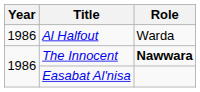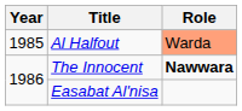Al Halfout | Year: 1986 -> 1985
Al Halfout | Role: no background -> lightsalmon background
